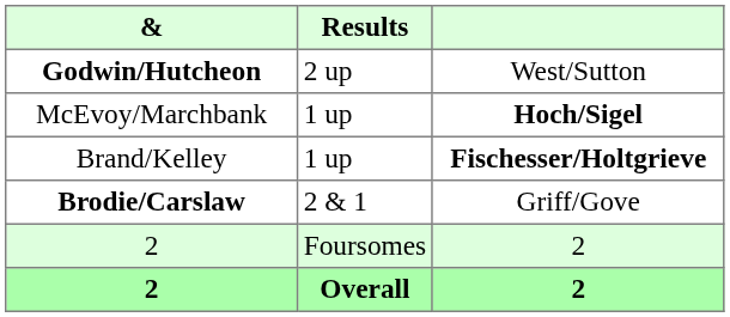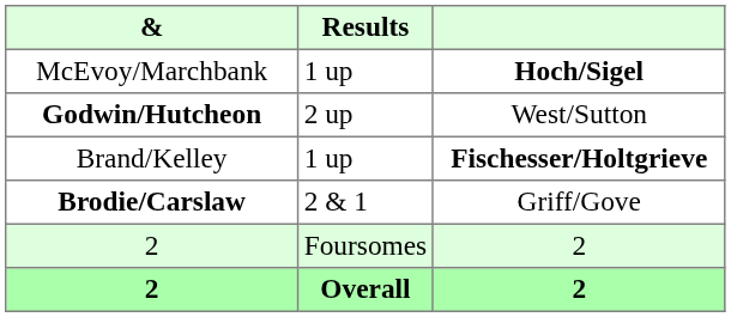rows swapped: McEvoy/Marchbank <-> Godwin/Hutcheon
